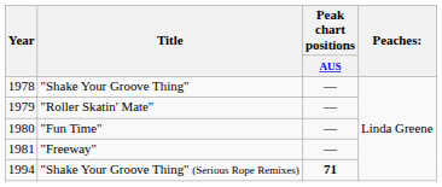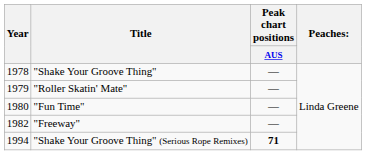"Freeway" | Year: 1981 -> 1982
